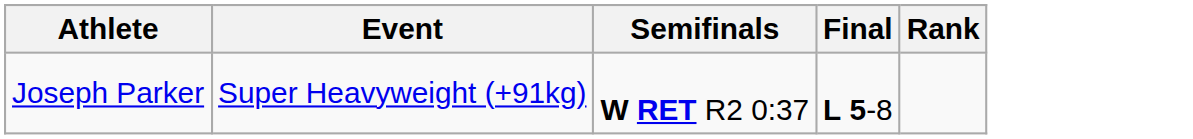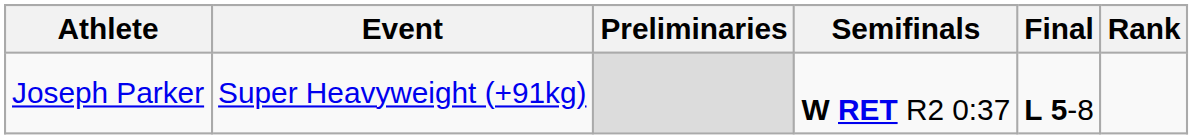+ column: Preliminaries
